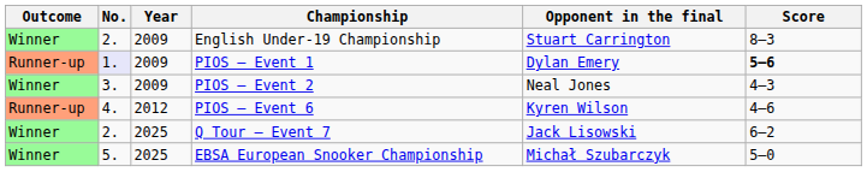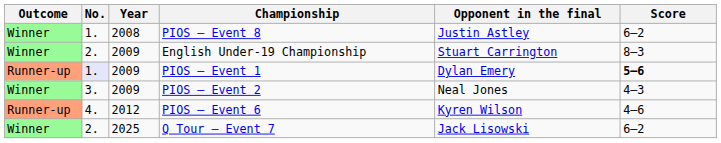+ row: Winner | 1. | 2008 | PIOS – Event 8 | Justin Astley | 6–2
- row: Winner | 5. | 2025 | EBSA European Snooker Championship | Michał Szubarczyk | 5–0
